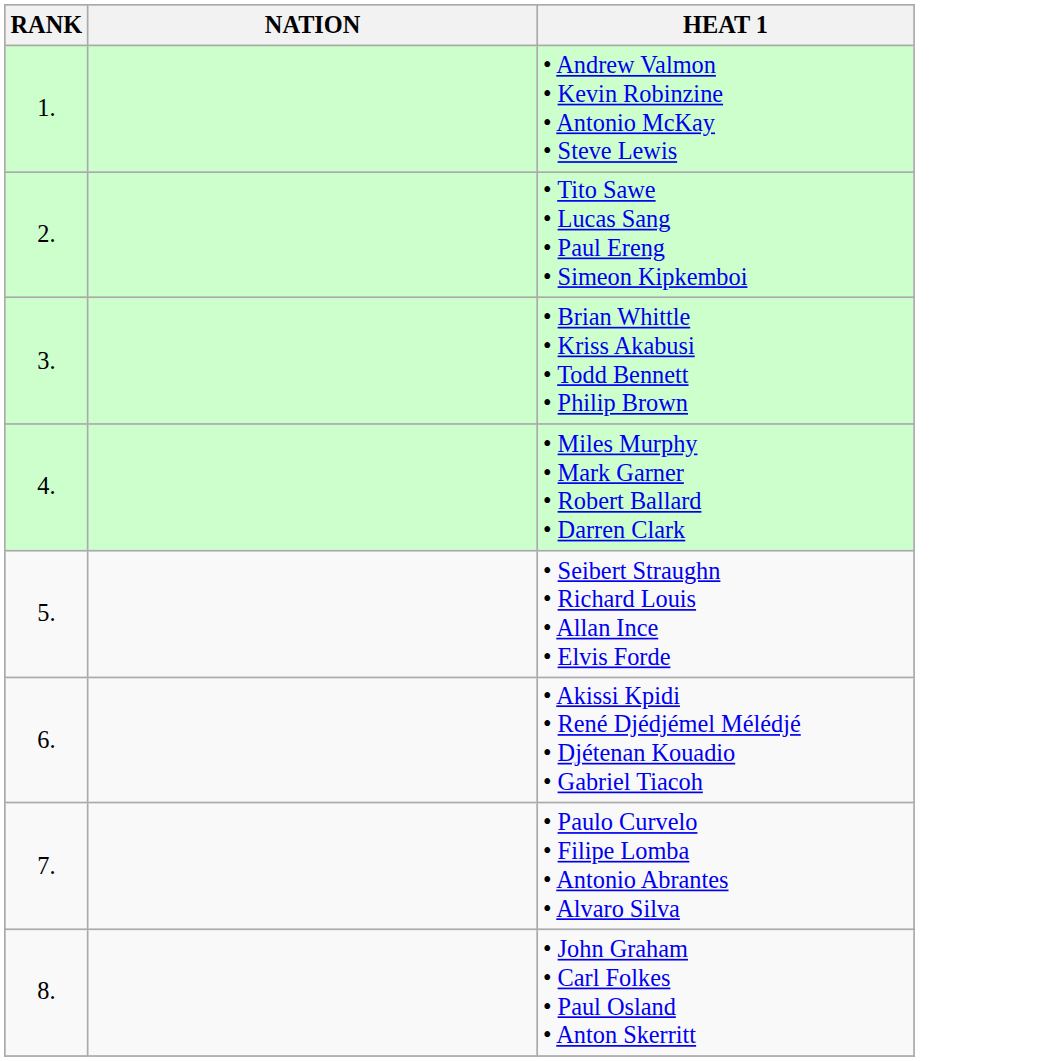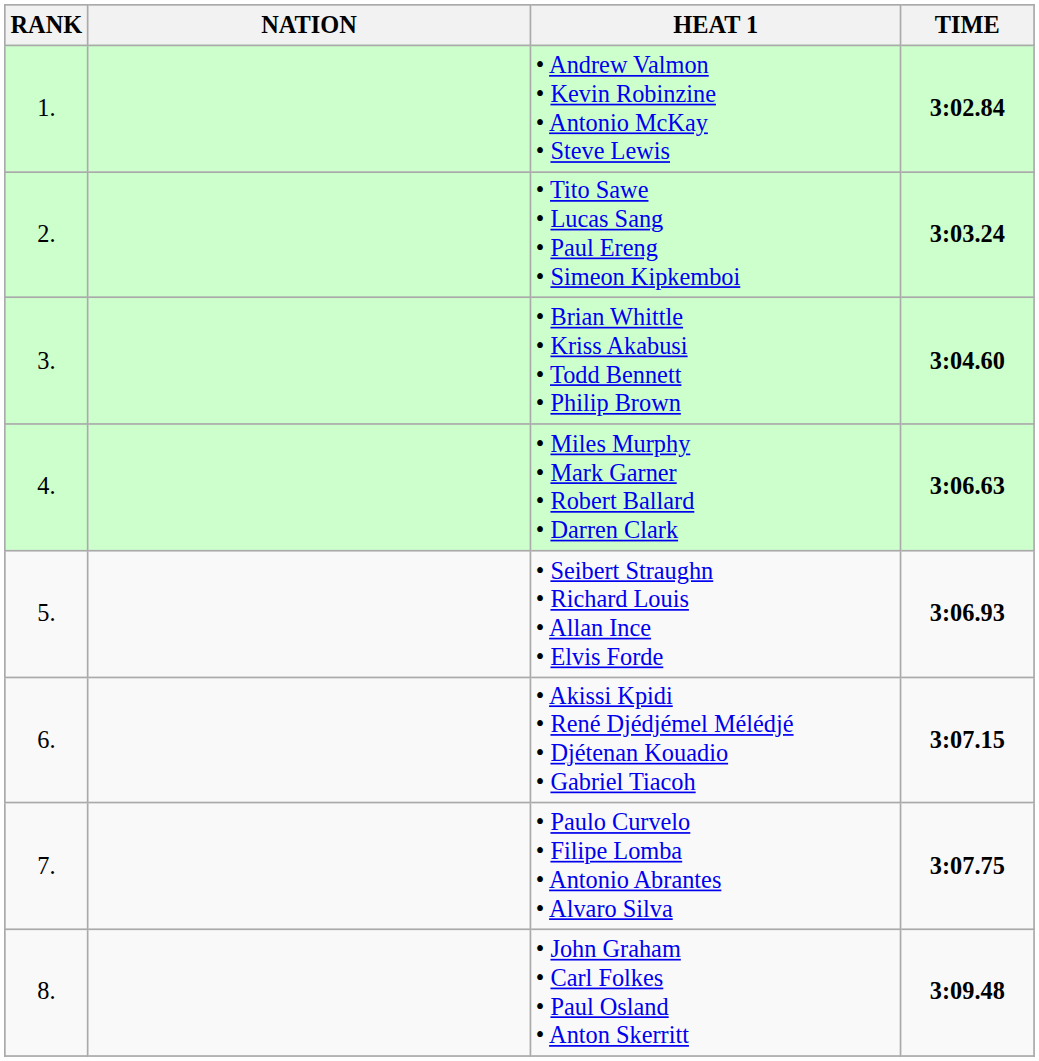+ column: TIME | 3:02.84 | 3:03.24 | 3:04.60 | 3:06.63 | 3:06.93 | 3:07.15 | 3:07.75 | 3:09.48
